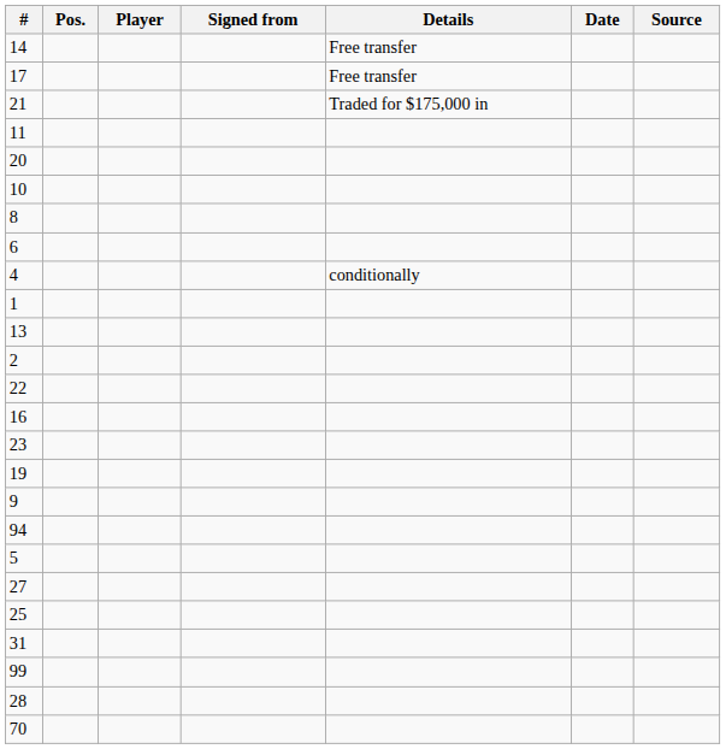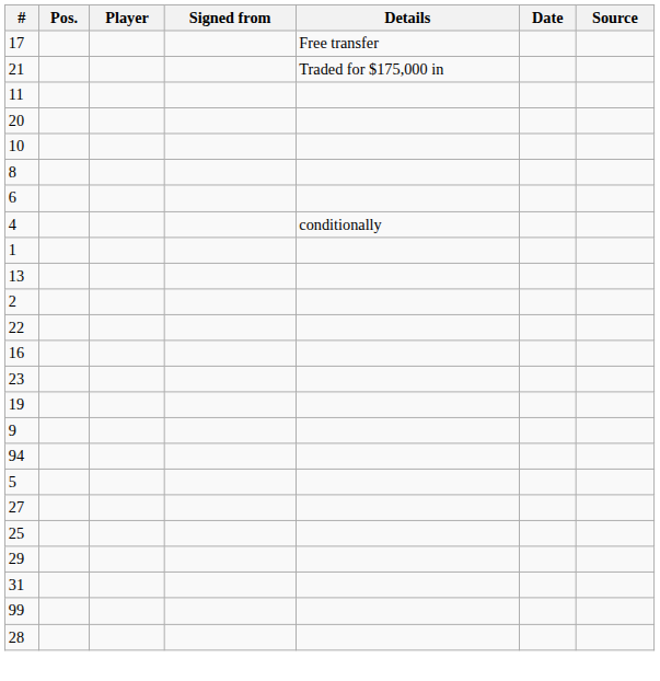- row: 14 | Free transfer
+ row: 29
- row: 70
